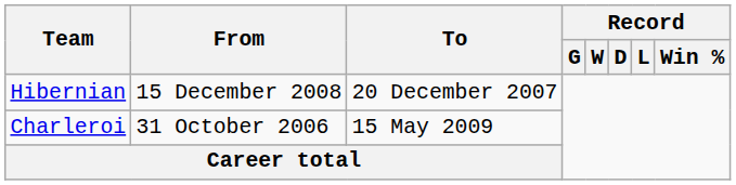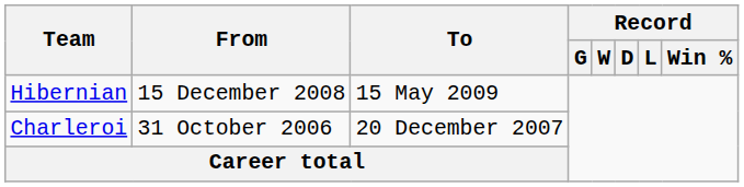Hibernian | To: 20 December 2007 -> 15 May 2009
Charleroi | To: 15 May 2009 -> 20 December 2007
